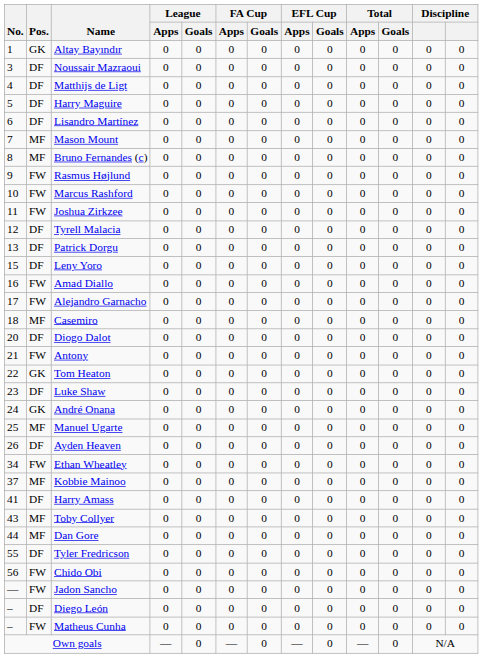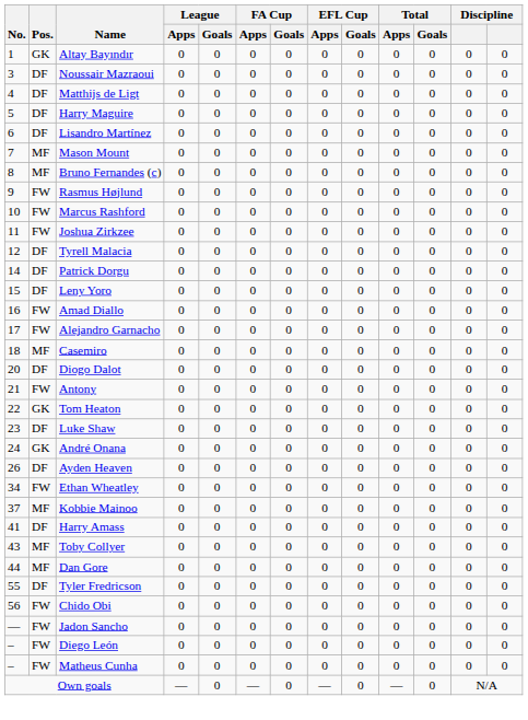Patrick Dorgu | No.: 13 -> 14
- row: 25 | MF | Manuel Ugarte | 0 | 0 | 0 | 0 | 0 | 0 | 0 | 0 | 0 | 0
Diego León | Pos.: DF -> FW
